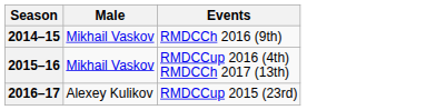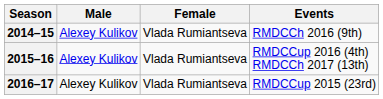+ column: Female | Vlada Rumiantseva | Vlada Rumiantseva | Vlada Rumiantseva
2014–15 | Male: Mikhail Vaskov -> Alexey Kulikov
2015–16 | Male: Mikhail Vaskov -> Alexey Kulikov
